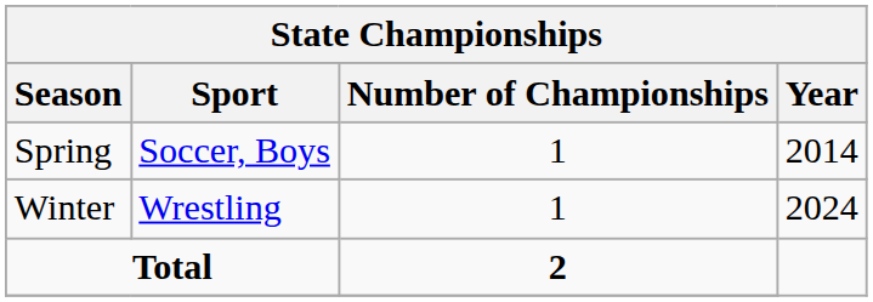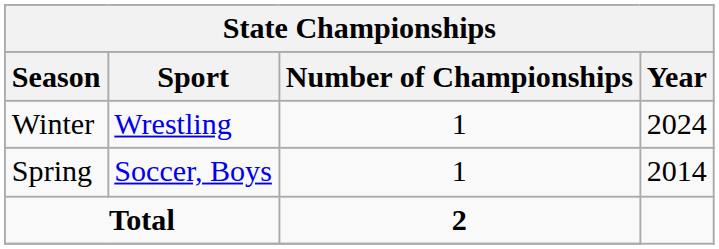rows swapped: Winter <-> Spring
